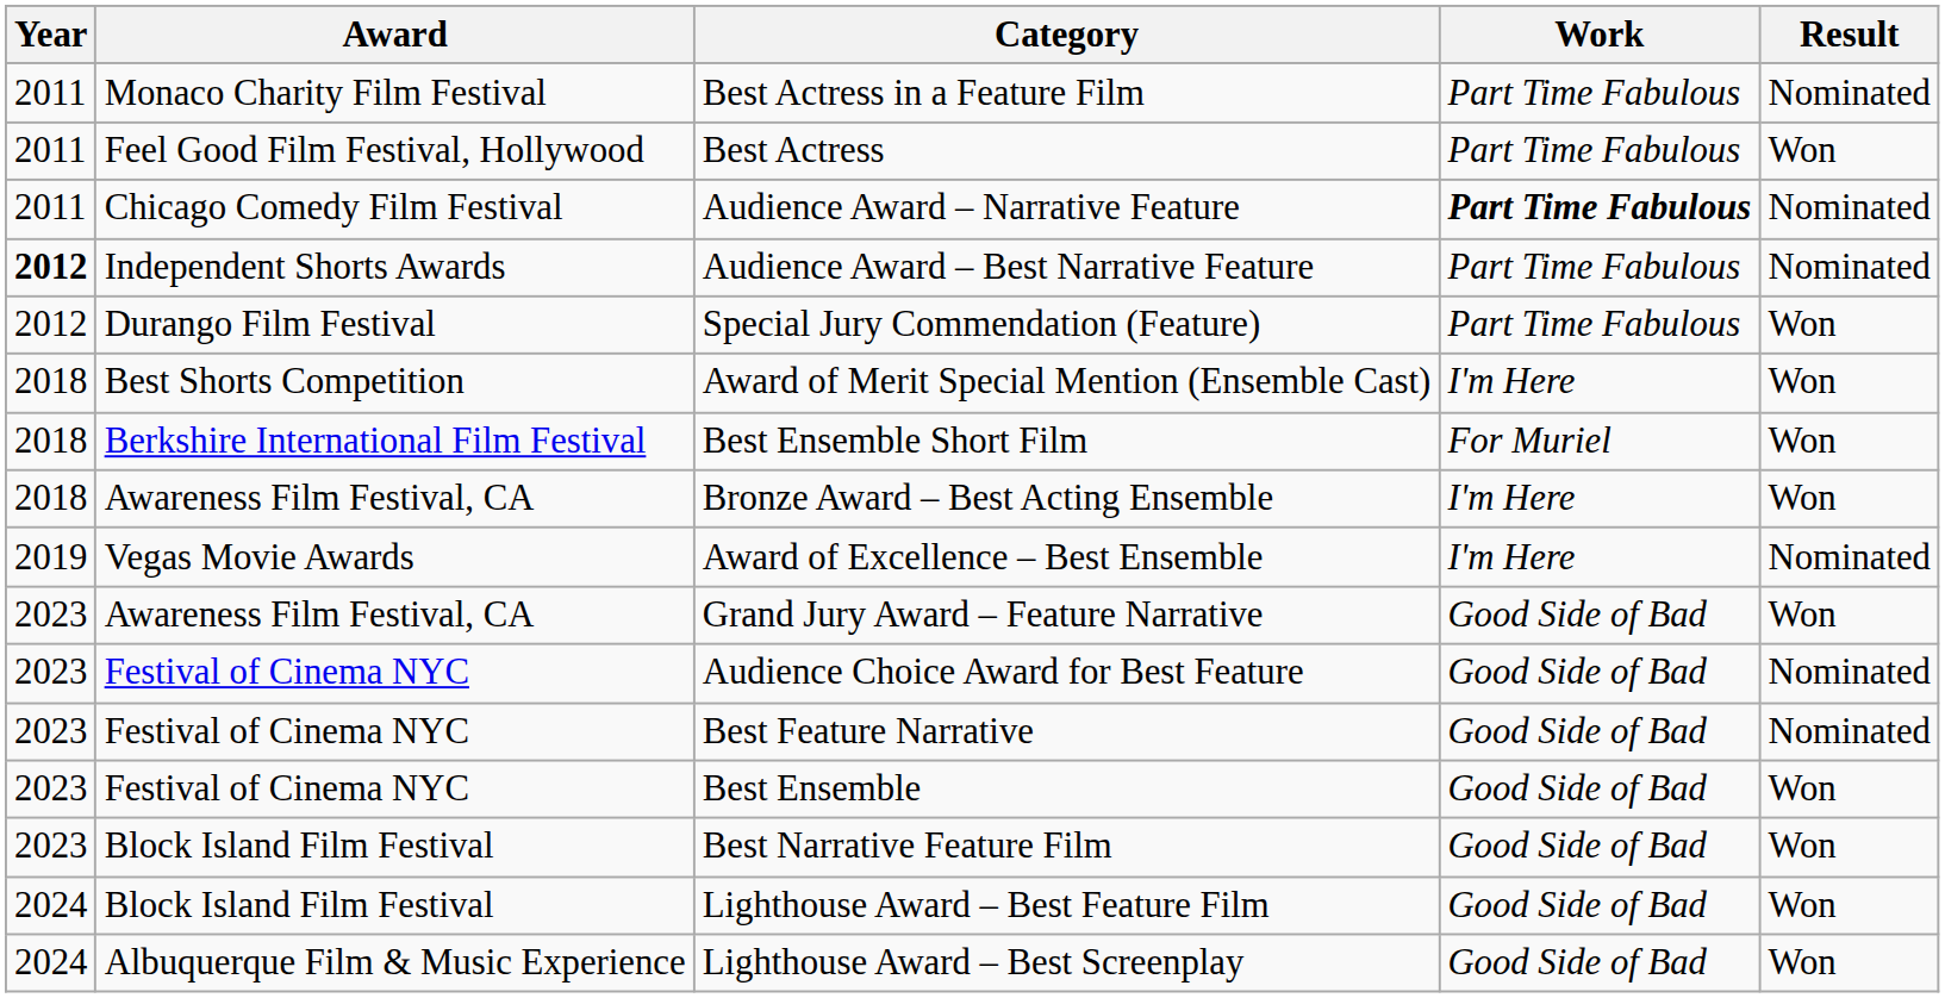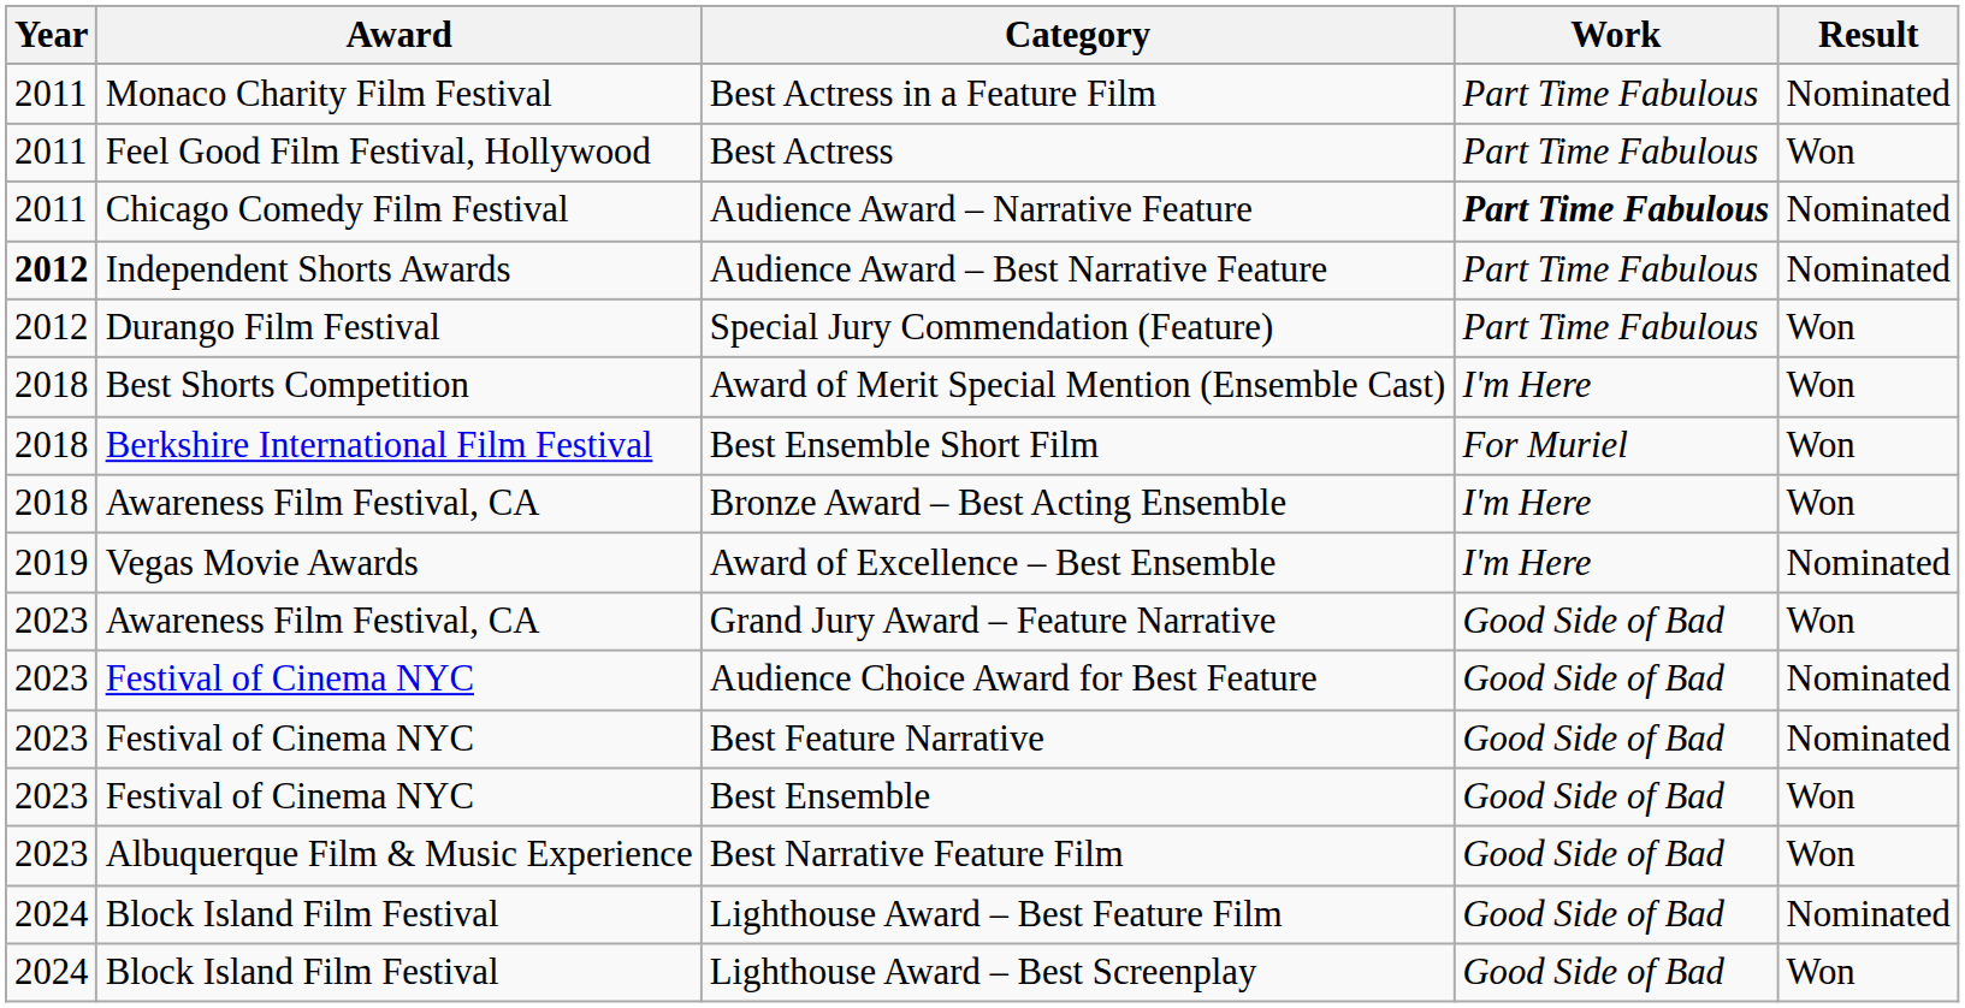Best Narrative Feature Film | Award: Block Island Film Festival -> Albuquerque Film & Music Experience
Lighthouse Award – Best Feature Film | Result: Won -> Nominated
Lighthouse Award – Best Screenplay | Award: Albuquerque Film & Music Experience -> Block Island Film Festival
